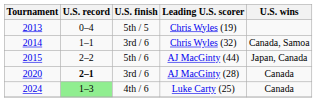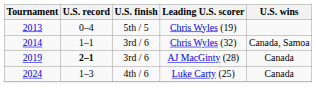- row: 2015 | 2–2 | 5th / 6 | AJ MacGinty (44) | Japan, Canada
AJ MacGinty (28) | Tournament: 2020 -> 2019
Luke Carty (25) | U.S. record: lightgreen background -> no background
